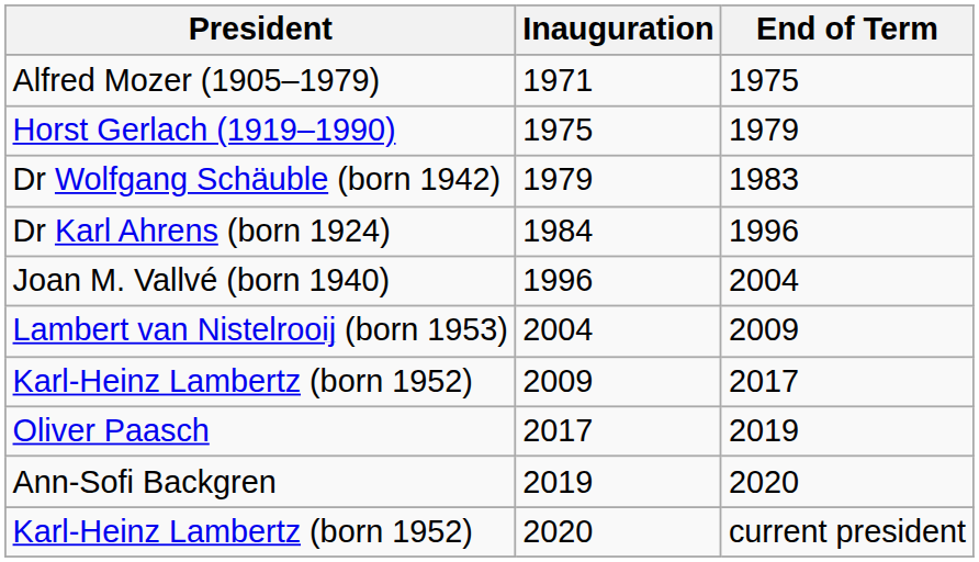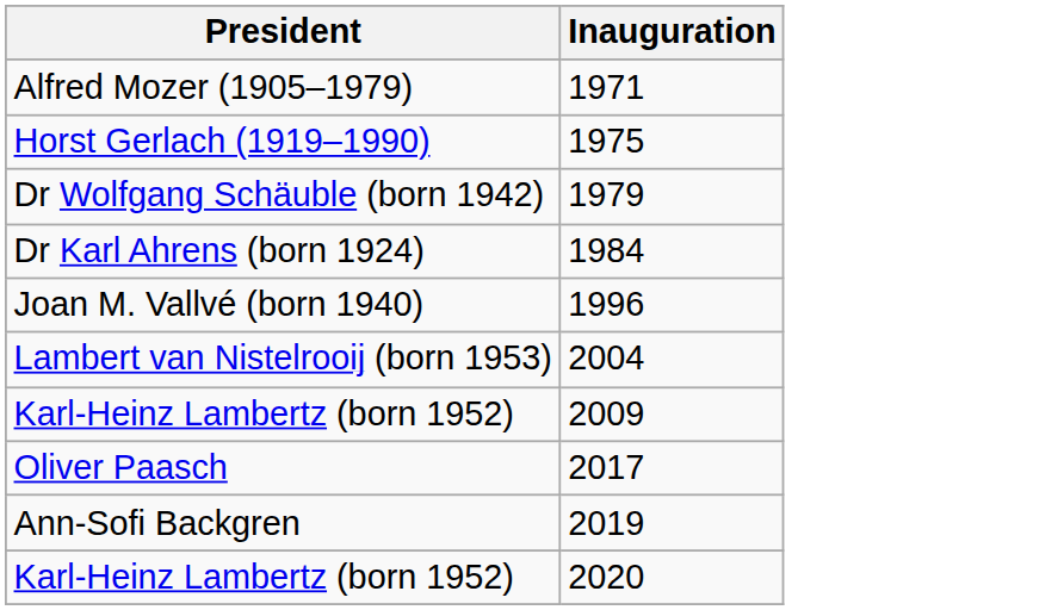- column: End of Term | 1975 | 1979 | 1983 | 1996 | 2004 | 2009 | 2017 | 2019 | 2020 | current president
